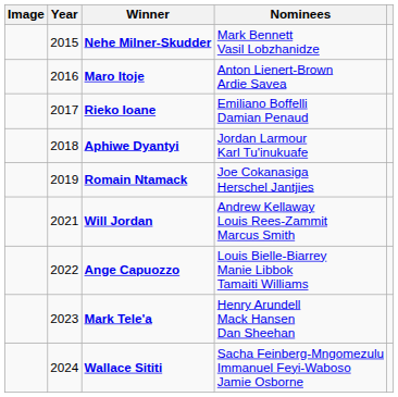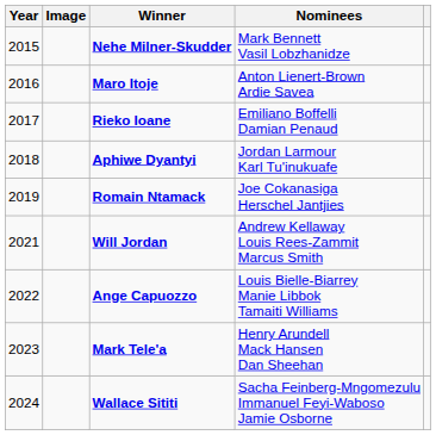columns swapped: Year <-> Image
